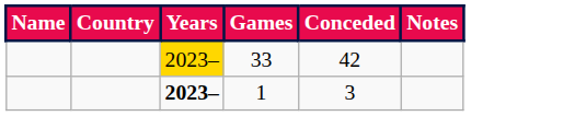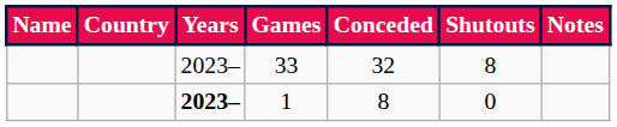+ column: Shutouts | 8 | 0
33 | Years: gold background -> no background
33 | Conceded: 42 -> 32
1 | Conceded: 3 -> 8
